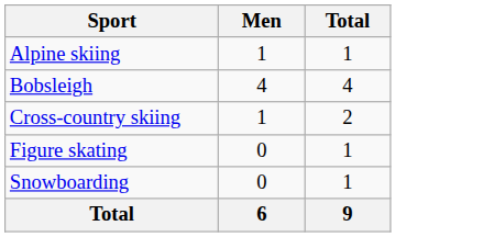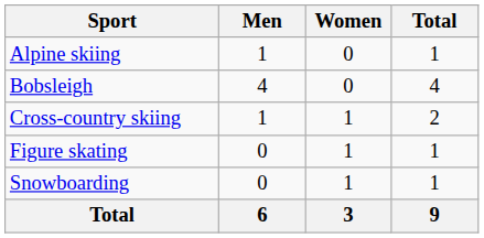+ column: Women | 0 | 0 | 1 | 1 | 1 | 3
